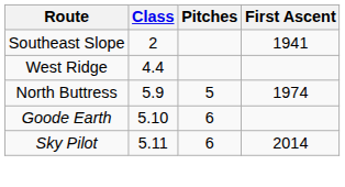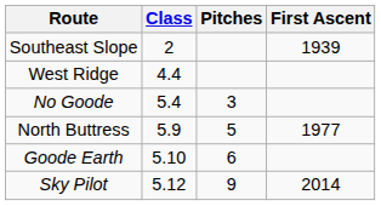Southeast Slope | First Ascent: 1941 -> 1939
+ row: No Goode | 5.4 | 3
North Buttress | First Ascent: 1974 -> 1977
Sky Pilot | Class: 5.11 -> 5.12
Sky Pilot | Pitches: 6 -> 9
